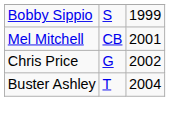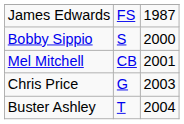+ row: James Edwards | FS | 1987
Bobby Sippio | column 3: 1999 -> 2000
Chris Price | column 3: 2002 -> 2003
